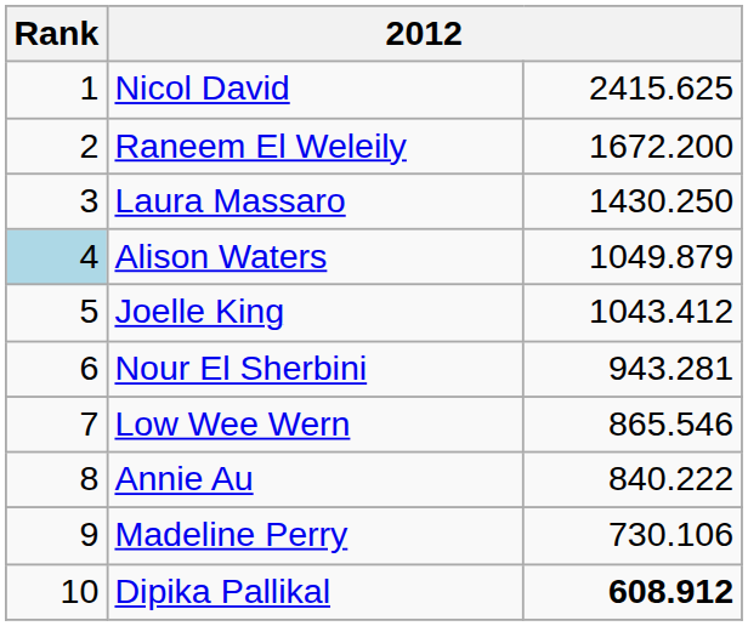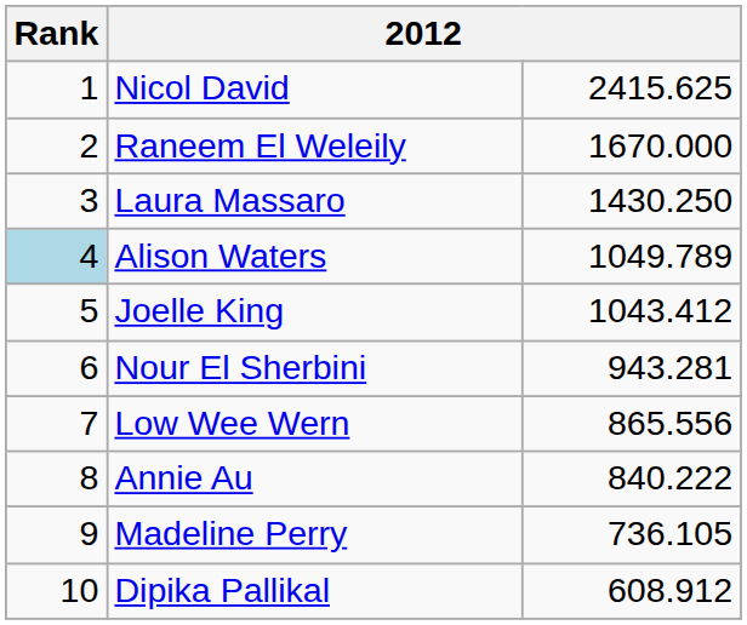Raneem El Weleily | column 3: 1672.200 -> 1670.000
Alison Waters | column 3: 1049.879 -> 1049.789
Low Wee Wern | column 3: 865.546 -> 865.556
Madeline Perry | column 3: 730.106 -> 736.105
Dipika Pallikal | column 3: bold -> normal
